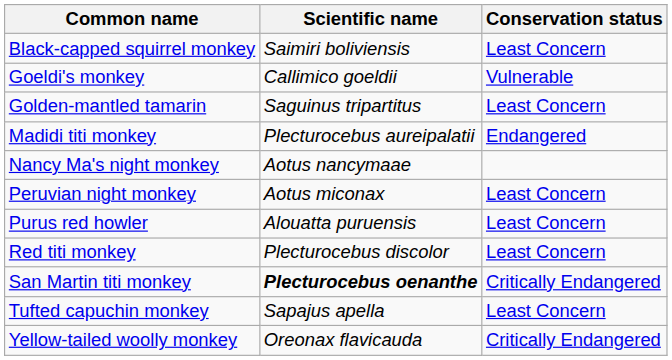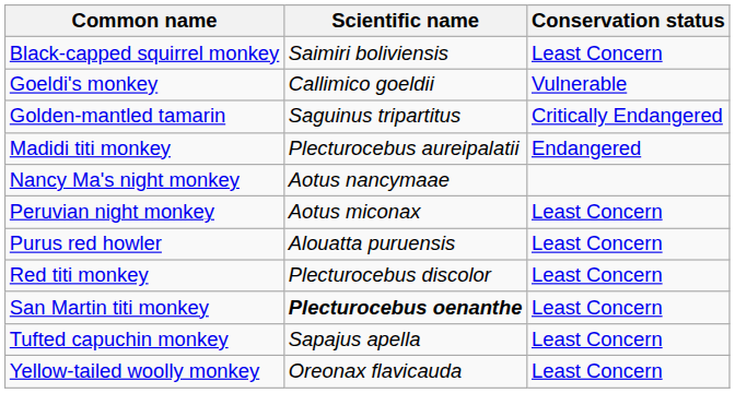Golden-mantled tamarin | Conservation status: Least Concern -> Critically Endangered
San Martin titi monkey | Conservation status: Critically Endangered -> Least Concern
Yellow-tailed woolly monkey | Conservation status: Critically Endangered -> Least Concern
